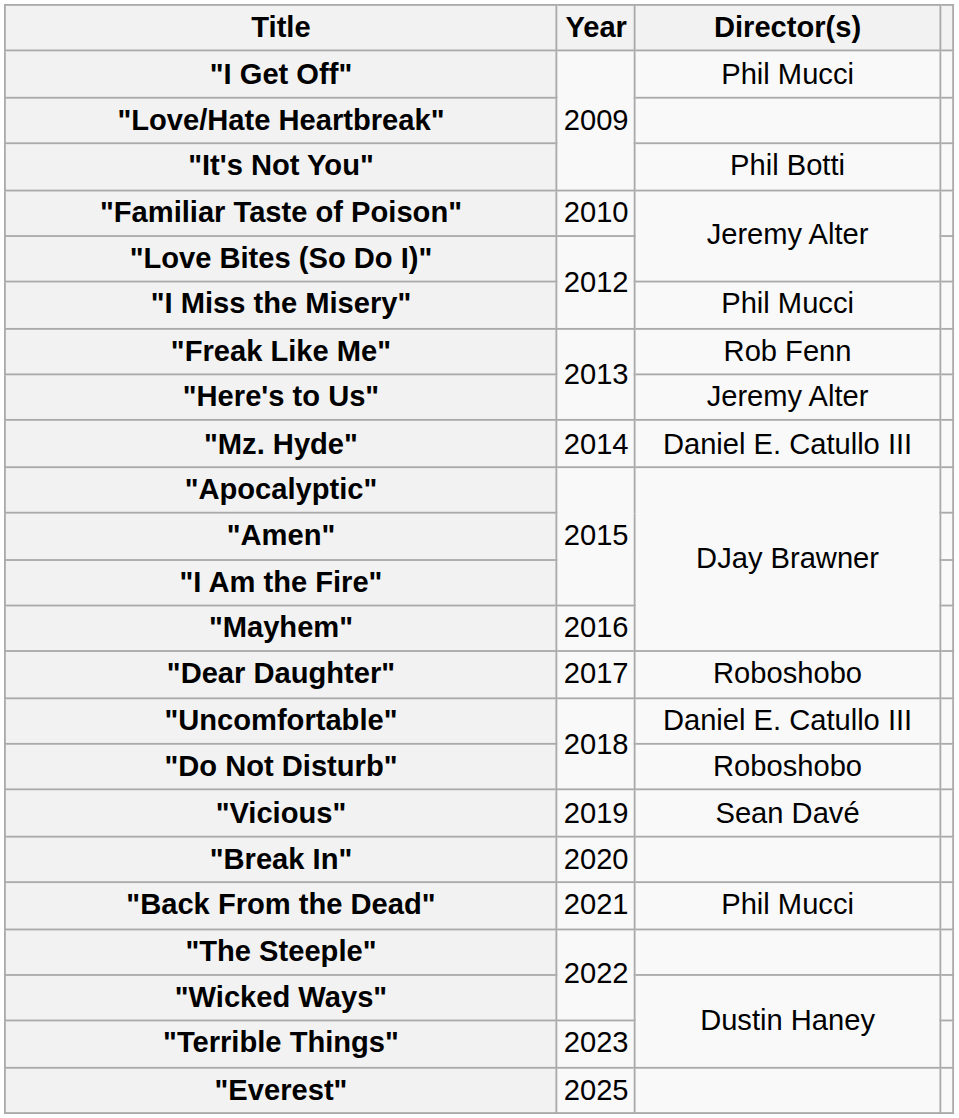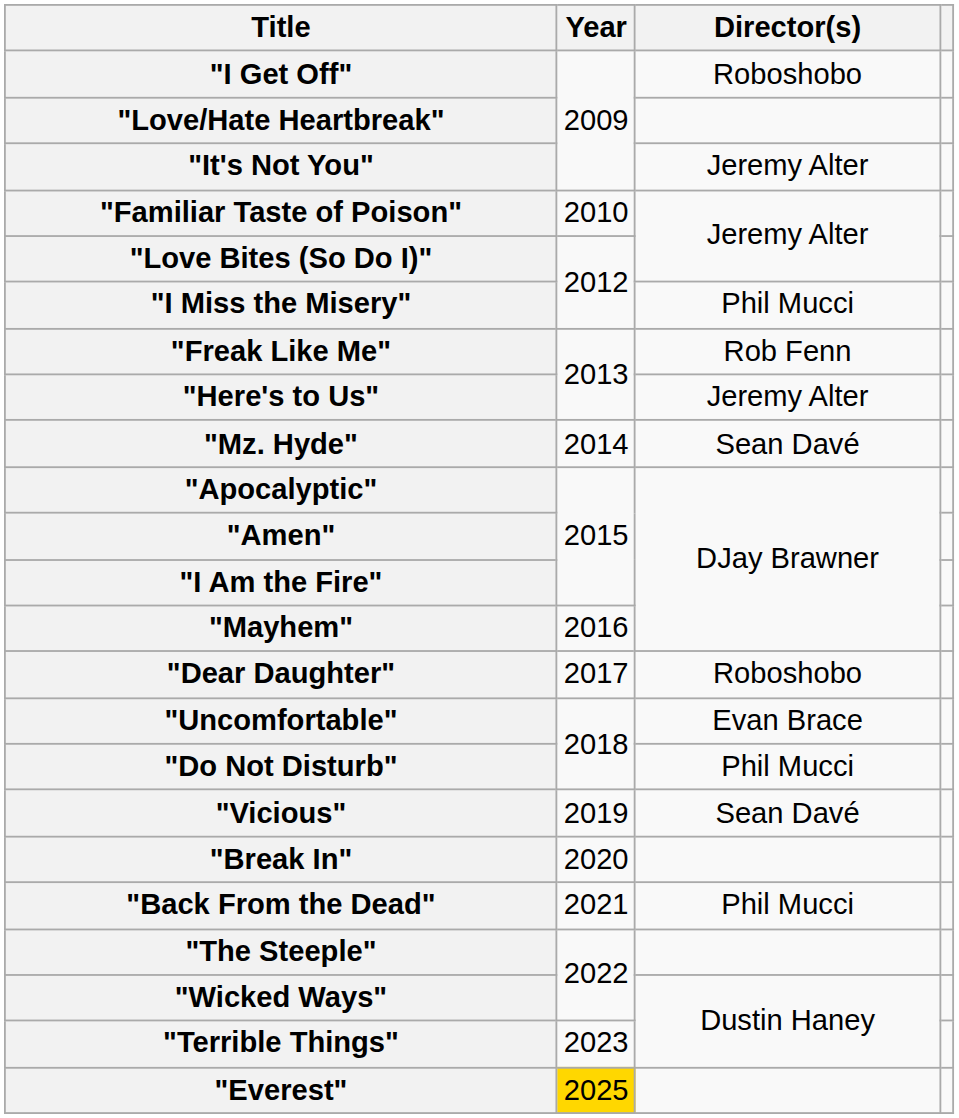"I Get Off" | Director(s): Phil Mucci -> Roboshobo
"It's Not You" | Director(s): Phil Botti -> Jeremy Alter
"Mz. Hyde" | Director(s): Daniel E. Catullo III -> Sean Davé
"Uncomfortable" | Director(s): Daniel E. Catullo III -> Evan Brace
"Do Not Disturb" | Director(s): Roboshobo -> Phil Mucci
"Everest" | Year: no background -> gold background
